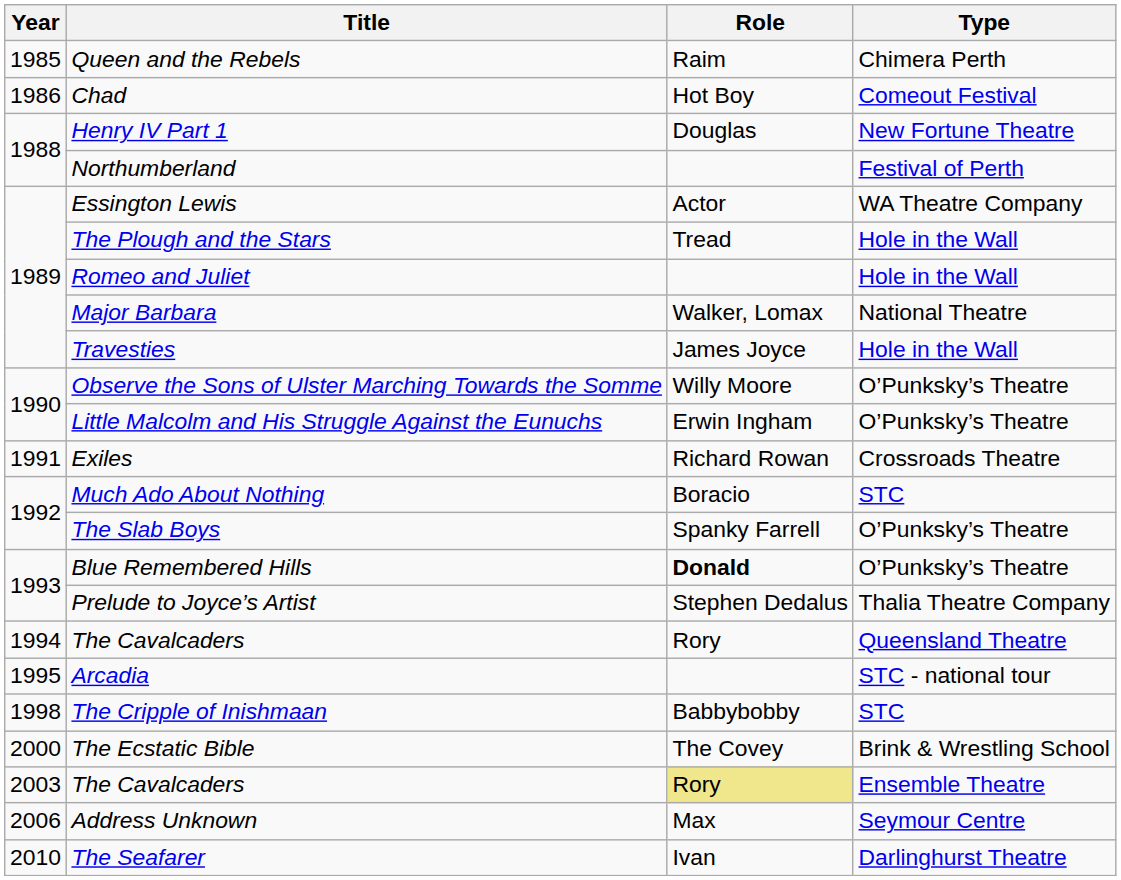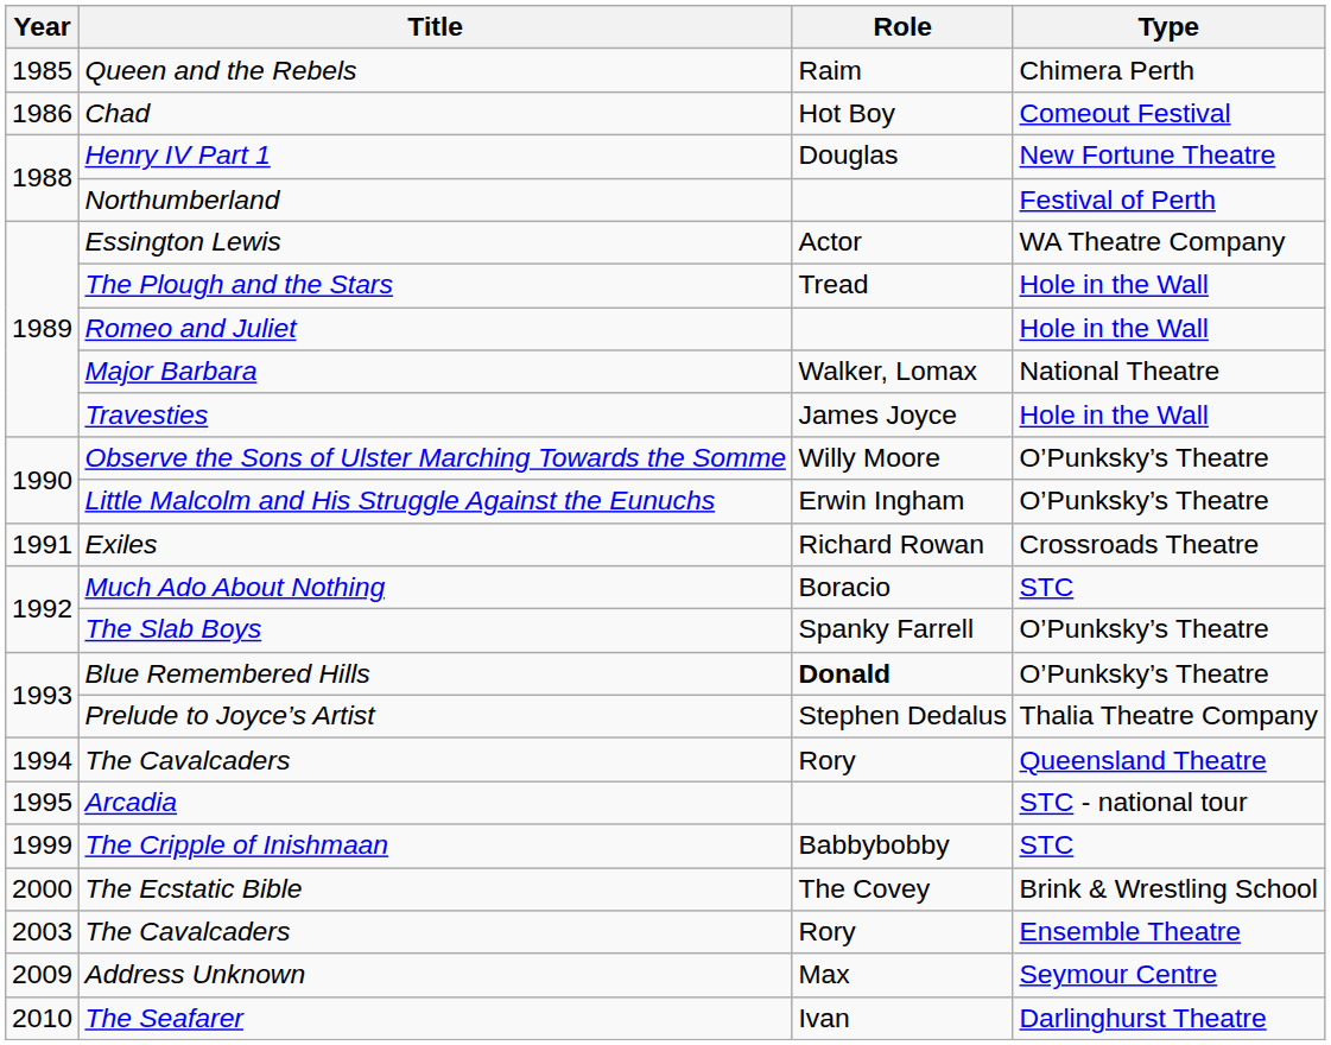The Cripple of Inishmaan | Year: 1998 -> 1999
The Cavalcaders / Ensemble Theatre | Role: khaki background -> no background
Address Unknown | Year: 2006 -> 2009
